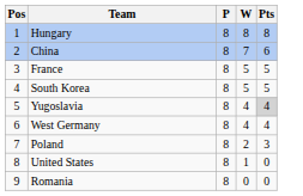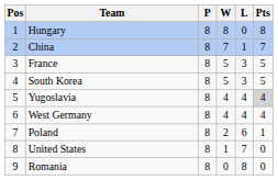+ column: L | 0 | 1 | 3 | 3 | 4 | 4 | 6 | 7 | 8
China | Pts: 6 -> 7
Poland | Pts: 3 -> 1
